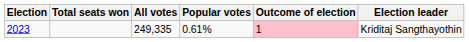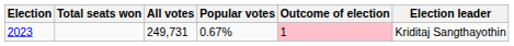2023 | All votes: 249,335 -> 249,731
2023 | Popular votes: 0.61% -> 0.67%
